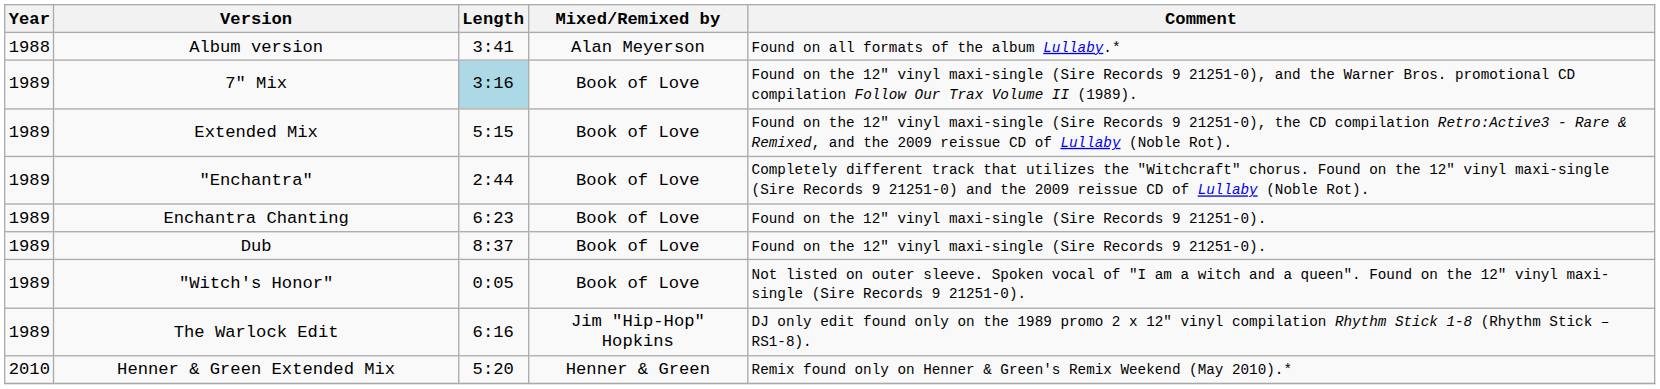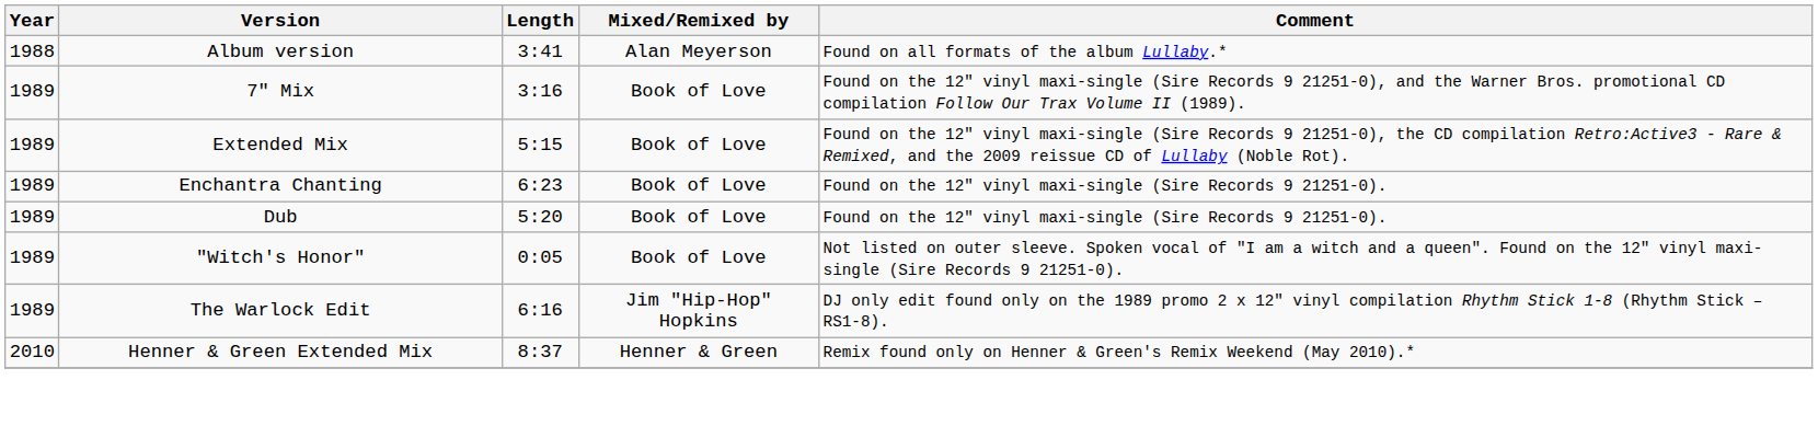7" Mix | Length: lightblue background -> no background
- row: 1989 | "Enchantra" | 2:44 | Book of Love | Completely different track that utilizes the "Witchcraft" chorus. Found on the 12" vinyl maxi-single (Sire Records 9 21251-0) and the 2009 reissue CD of Lullaby (Noble Rot).
Dub | Length: 8:37 -> 5:20
Henner & Green Extended Mix | Length: 5:20 -> 8:37
